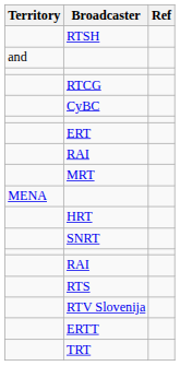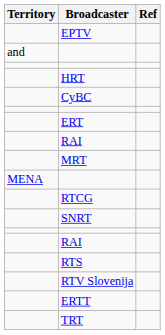- row: RTSH
+ row: EPTV
rows swapped: HRT <-> RTCG
